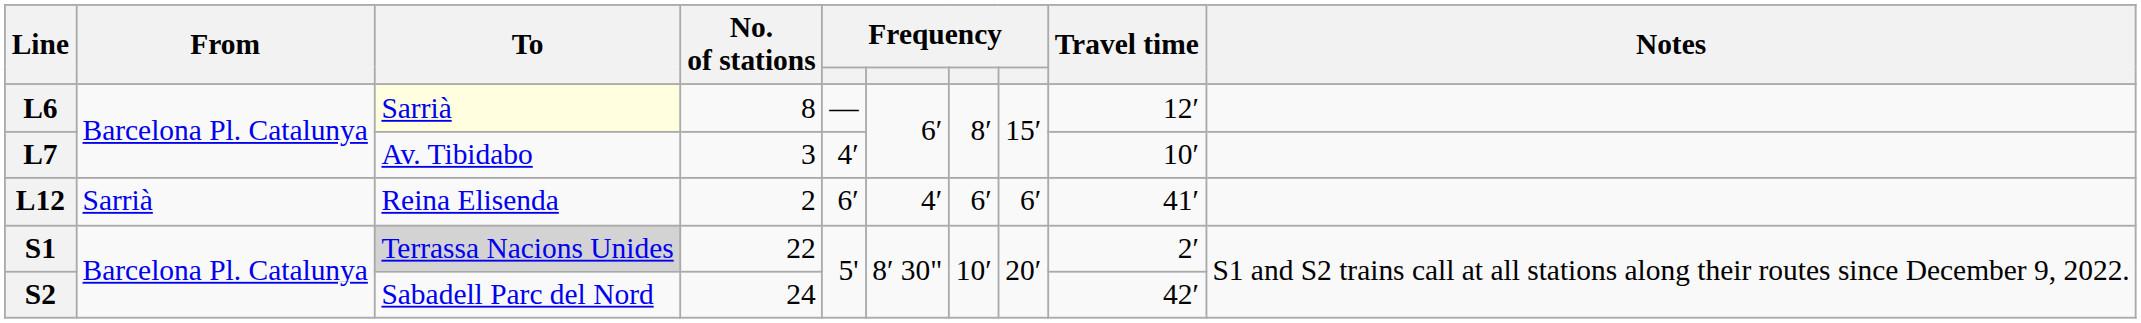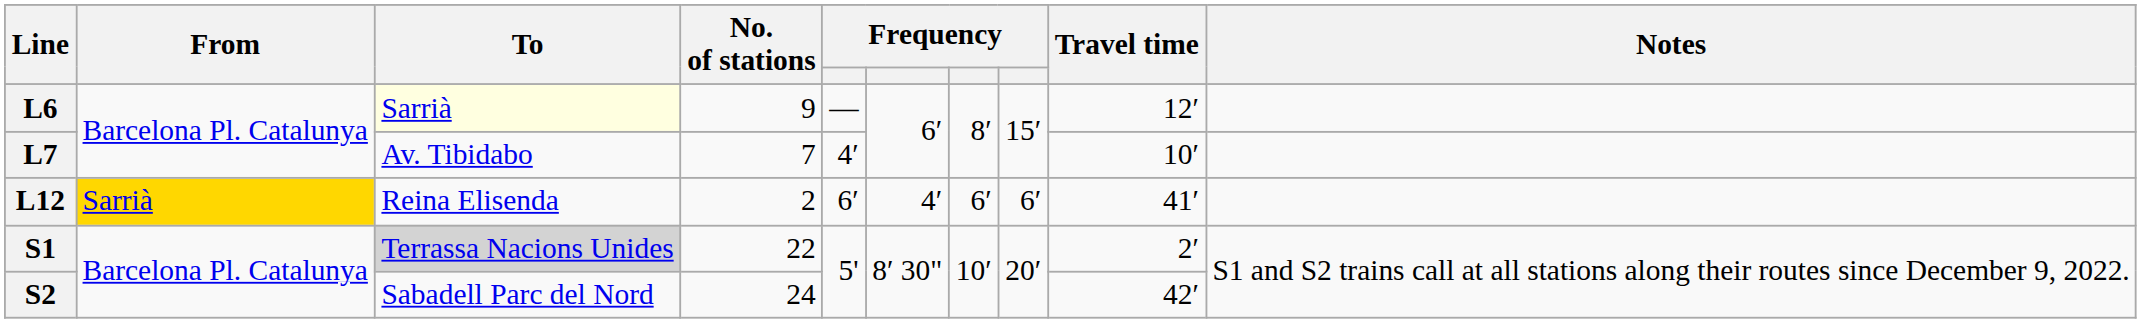L6 | No. of stations: 8 -> 9
L7 | No. of stations: 3 -> 7
L12 | From: no background -> gold background
